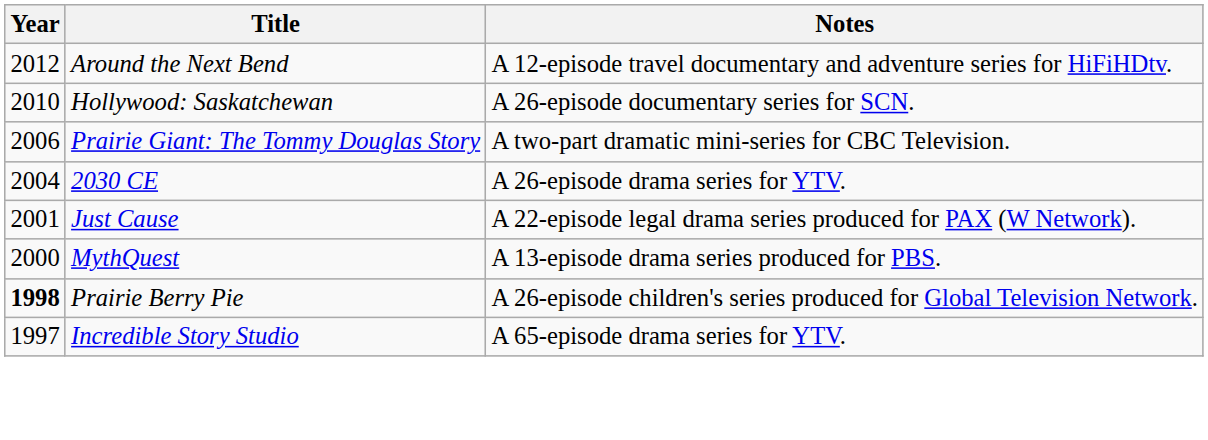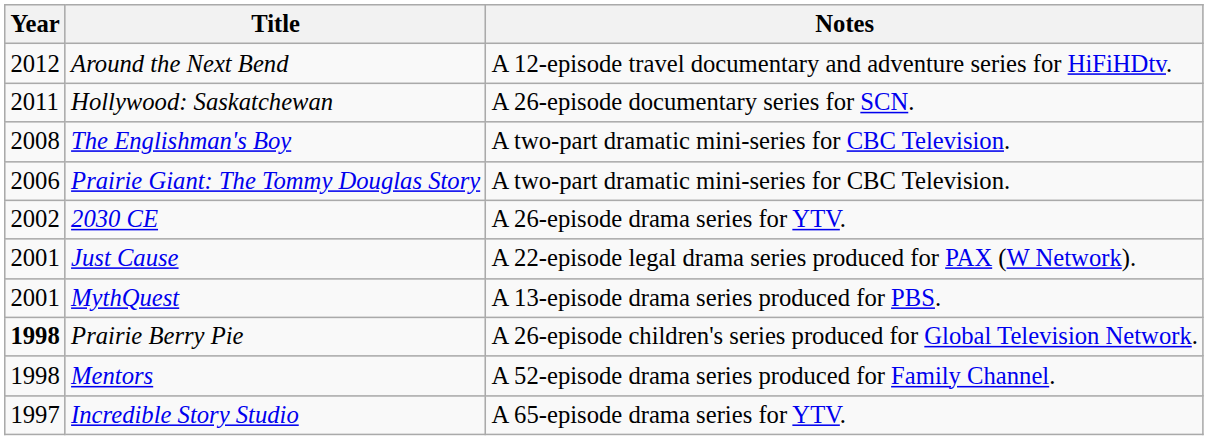Hollywood: Saskatchewan | Year: 2010 -> 2011
+ row: 2008 | The Englishman's Boy | A two-part dramatic mini-series for CBC Television.
2030 CE | Year: 2004 -> 2002
MythQuest | Year: 2000 -> 2001
+ row: 1998 | Mentors | A 52-episode drama series produced for Family Channel.
